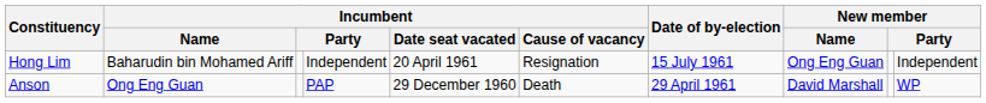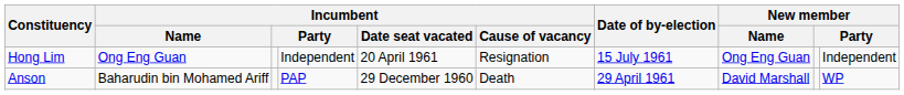Hong Lim | Incumbent / Name: Baharudin bin Mohamed Ariff -> Ong Eng Guan
Anson | Incumbent / Name: Ong Eng Guan -> Baharudin bin Mohamed Ariff
